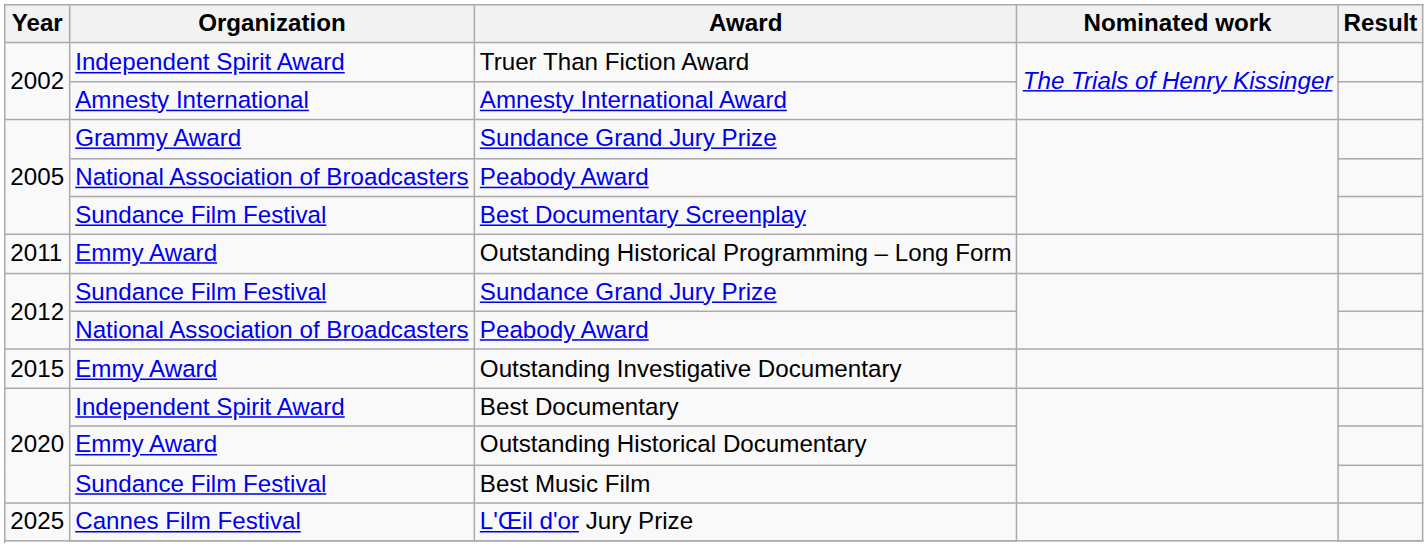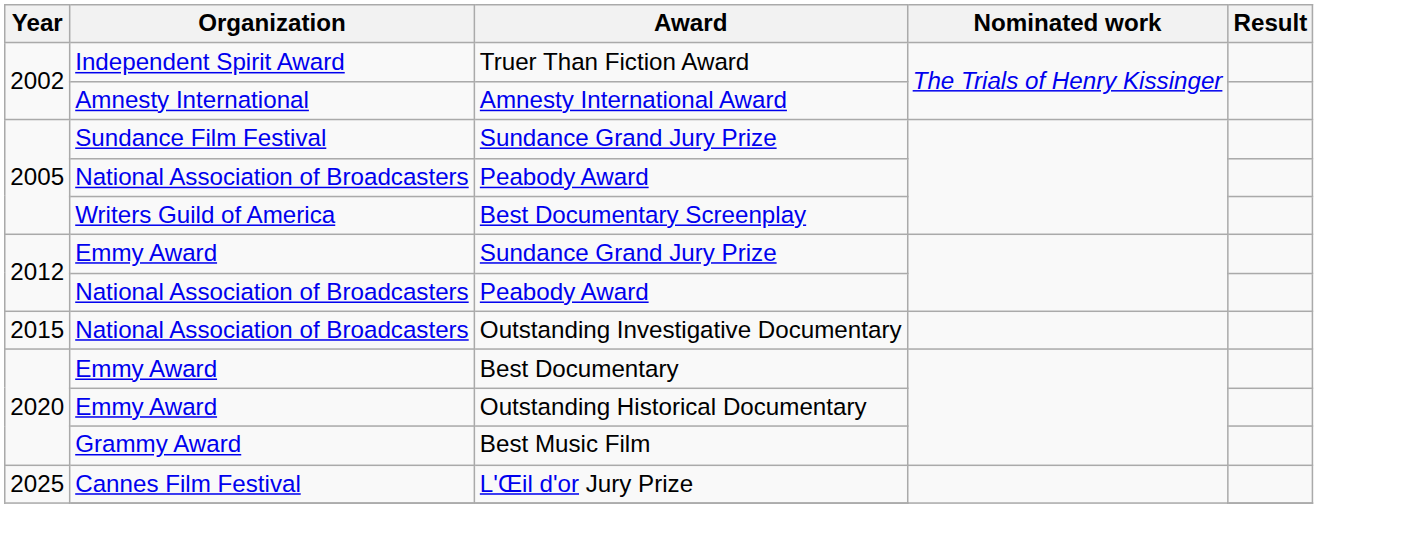2005 / Sundance Grand Jury Prize | Organization: Grammy Award -> Sundance Film Festival
Best Documentary Screenplay | Organization: Sundance Film Festival -> Writers Guild of America
- row: 2011 | Emmy Award | Outstanding Historical Programming – Long Form
2012 / Sundance Grand Jury Prize | Organization: Sundance Film Festival -> Emmy Award
Outstanding Investigative Documentary | Organization: Emmy Award -> National Association of Broadcasters
Best Documentary | Organization: Independent Spirit Award -> Emmy Award
Best Music Film | Organization: Sundance Film Festival -> Grammy Award
